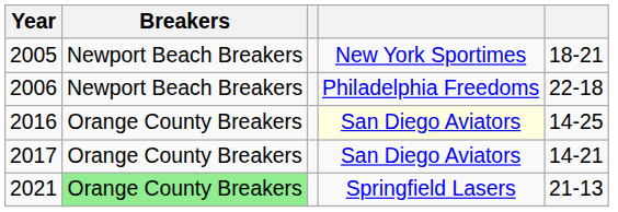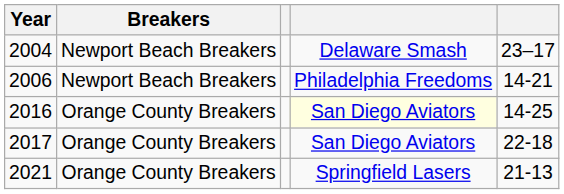+ row: 2004 | Newport Beach Breakers | Delaware Smash | 23–17
- row: 2005 | Newport Beach Breakers | New York Sportimes | 18-21
2006 | column 5: 22-18 -> 14-21
2017 | column 5: 14-21 -> 22-18
2021 | Breakers: lightgreen background -> no background
